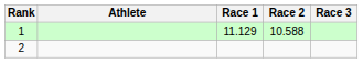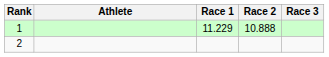1 | Race 1: 11.129 -> 11.229
1 | Race 2: 10.588 -> 10.888
